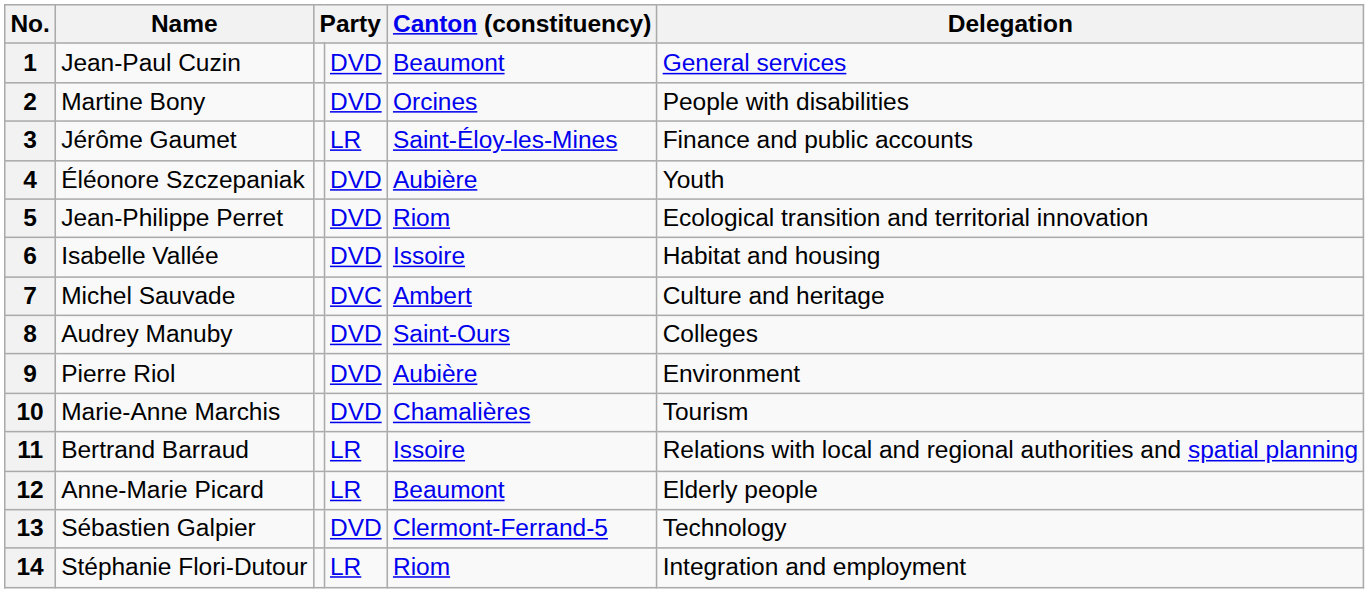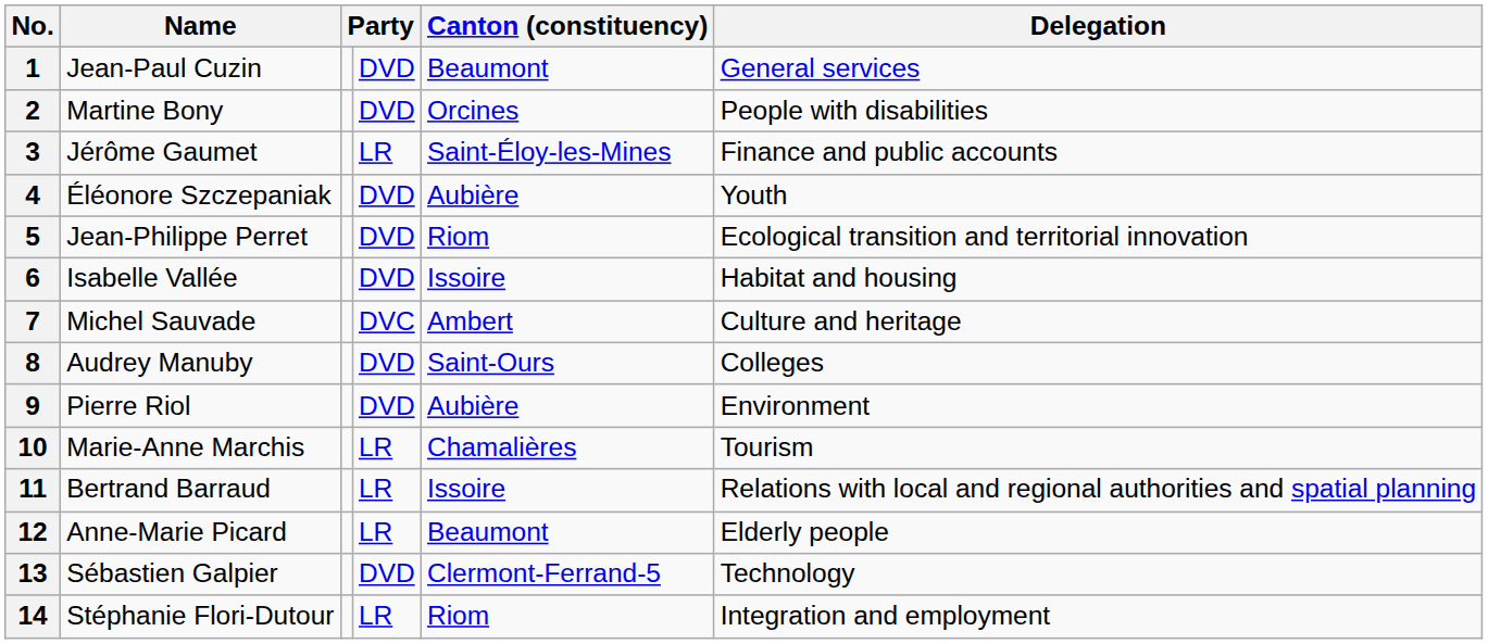10 | column 4: DVD -> LR
